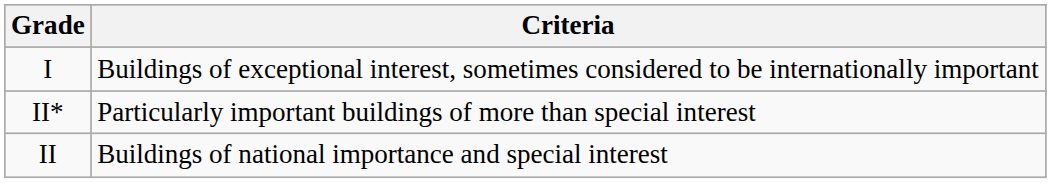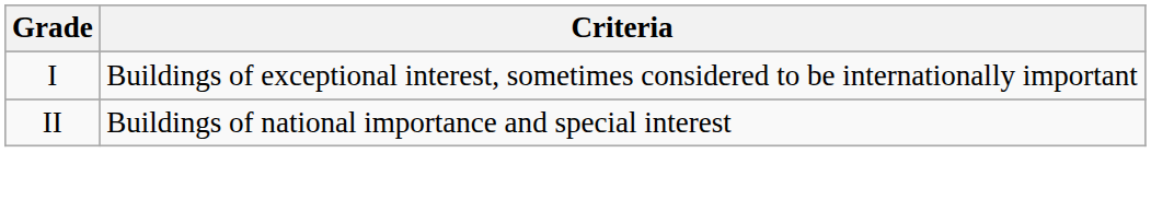- row: II* | Particularly important buildings of more than special interest
